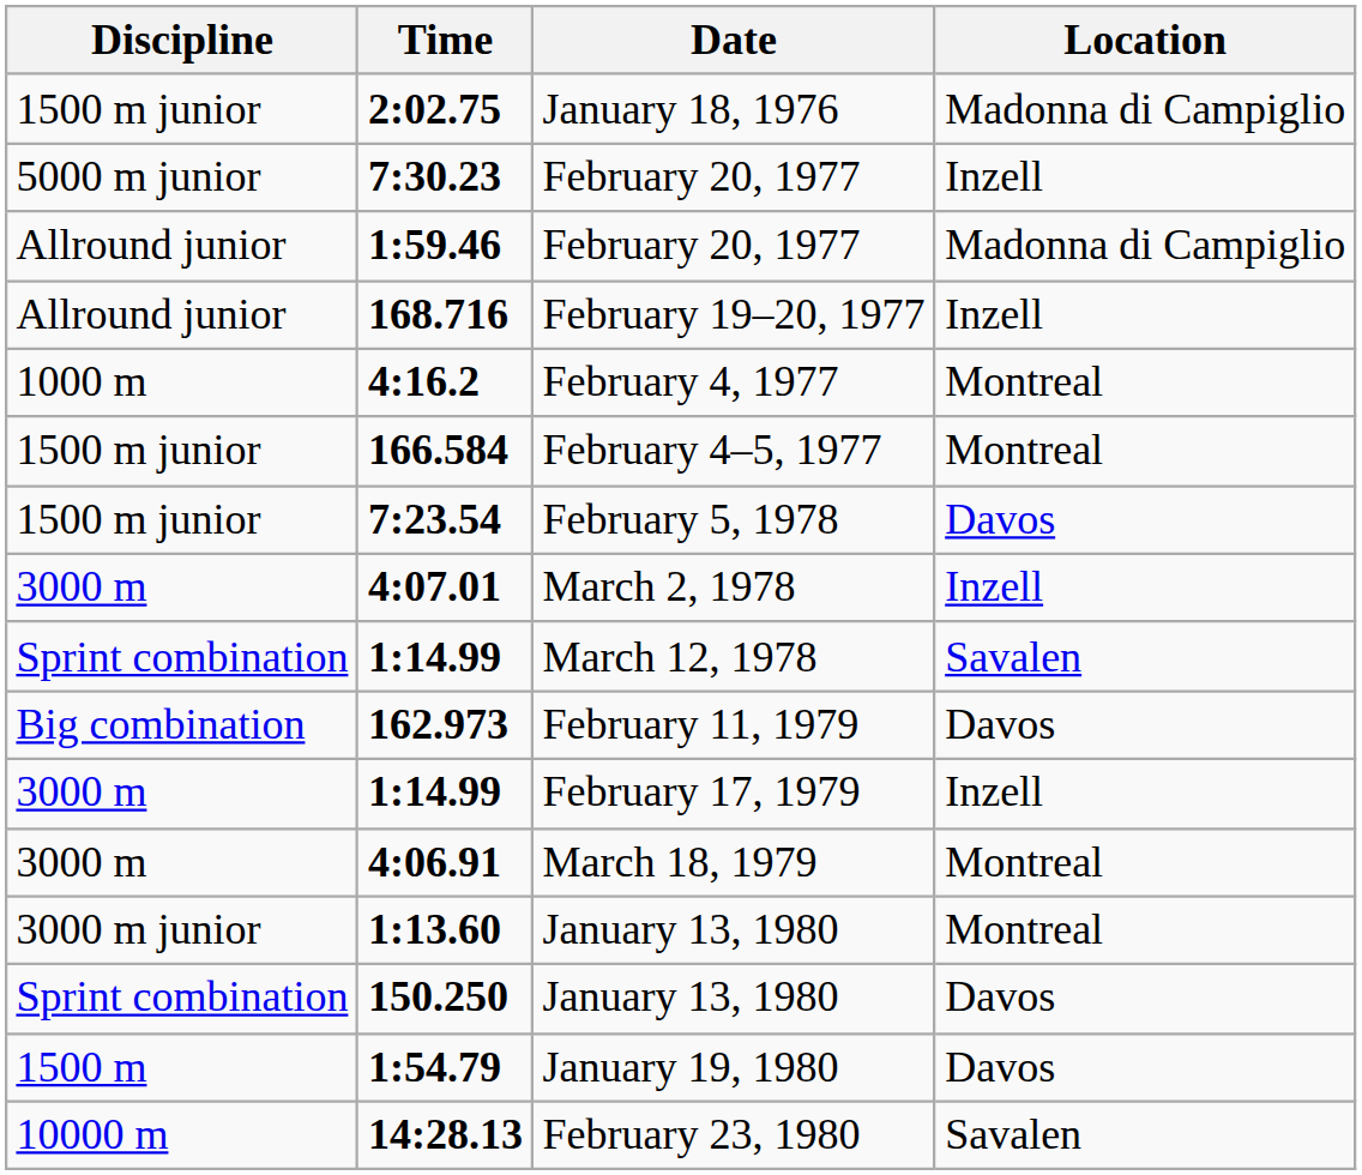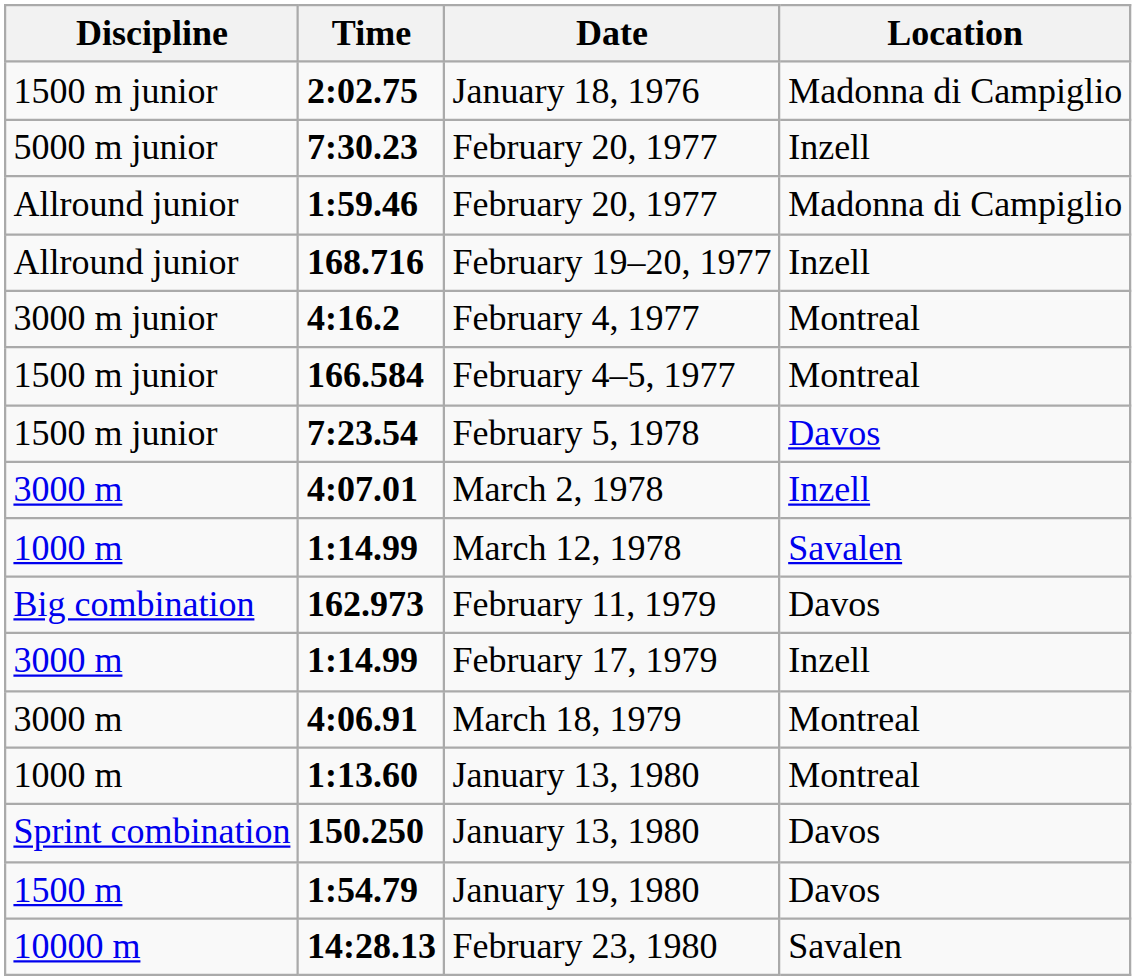4:16.2 | Discipline: 1000 m -> 3000 m junior
1:14.99 / March 12, 1978 | Discipline: Sprint combination -> 1000 m
1:13.60 | Discipline: 3000 m junior -> 1000 m
